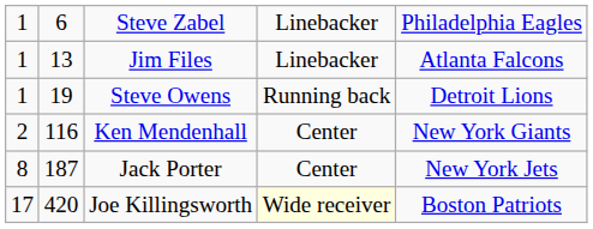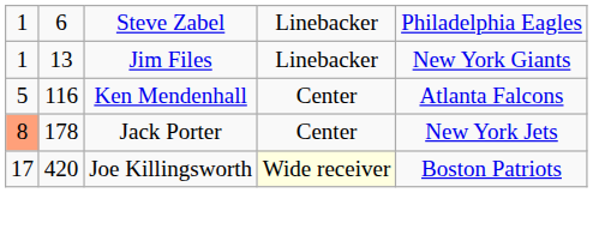Jim Files | column 5: Atlanta Falcons -> New York Giants
- row: 1 | 19 | Steve Owens | Running back | Detroit Lions
Ken Mendenhall | column 1: 2 -> 5
Ken Mendenhall | column 5: New York Giants -> Atlanta Falcons
Jack Porter | column 1: no background -> lightsalmon background
Jack Porter | column 2: 187 -> 178
